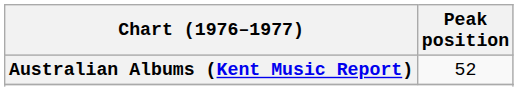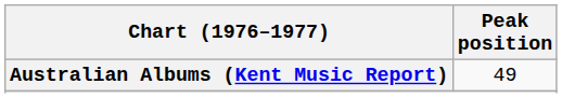Australian Albums (Kent Music Report) | Peak position: 52 -> 49
